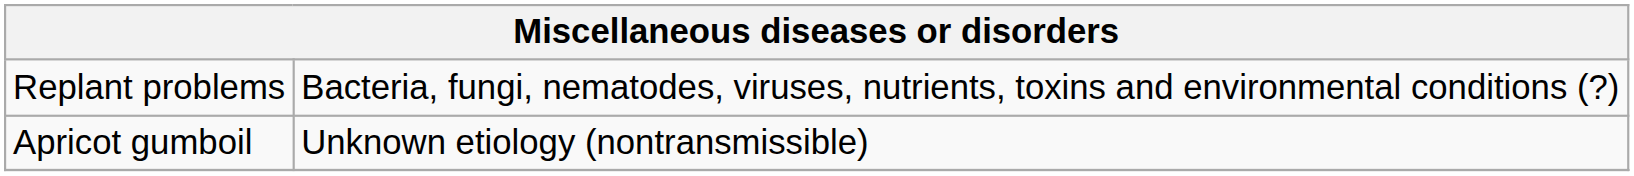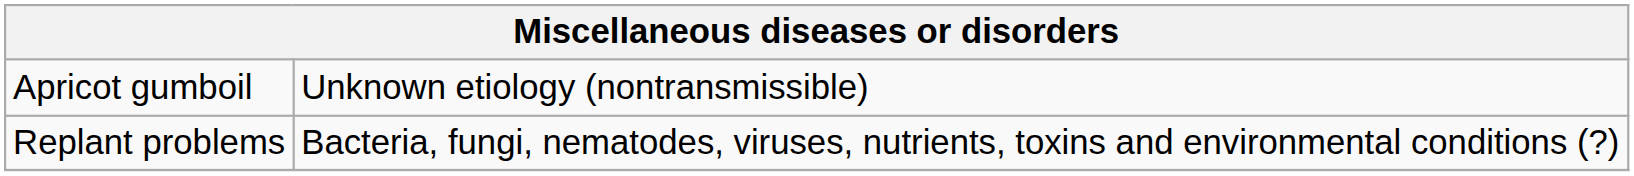rows swapped: Apricot gumboil <-> Replant problems
